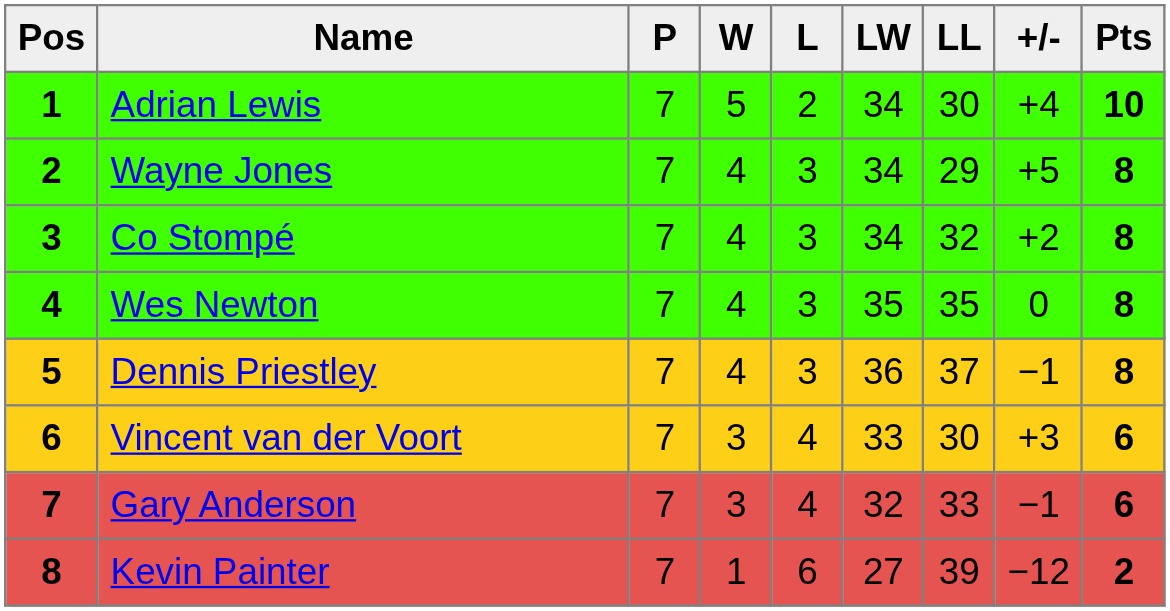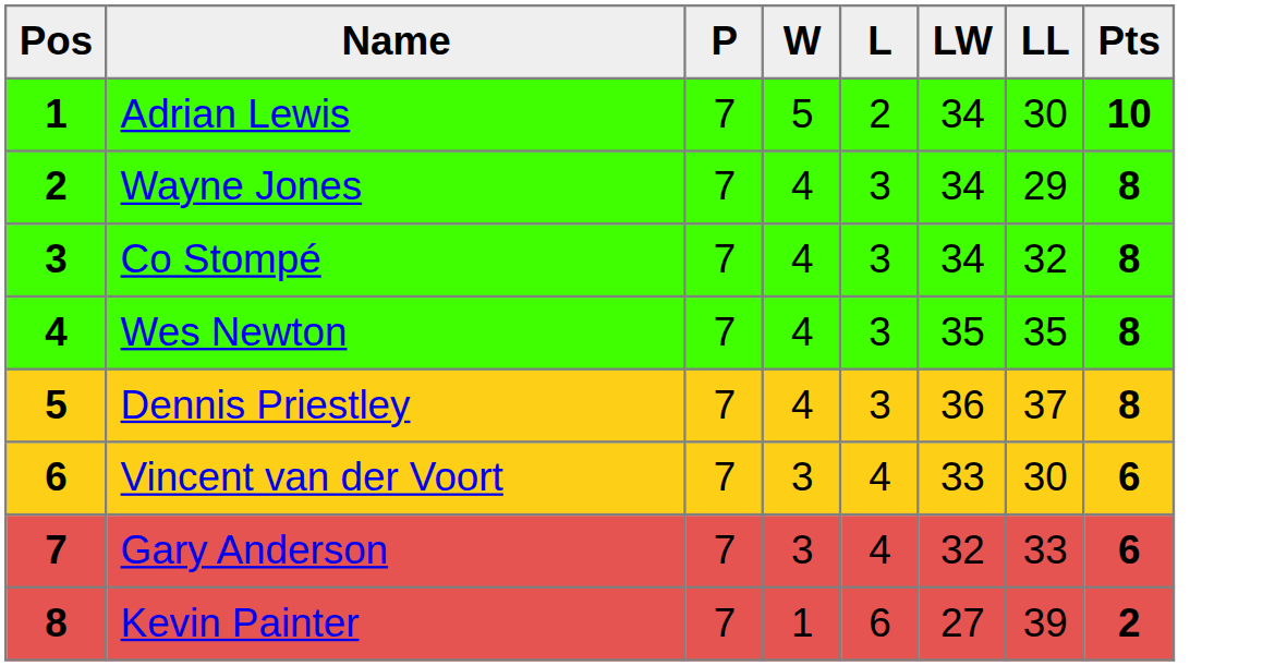- column: +/- | +4 | +5 | +2 | 0 | −1 | +3 | −1 | −12
